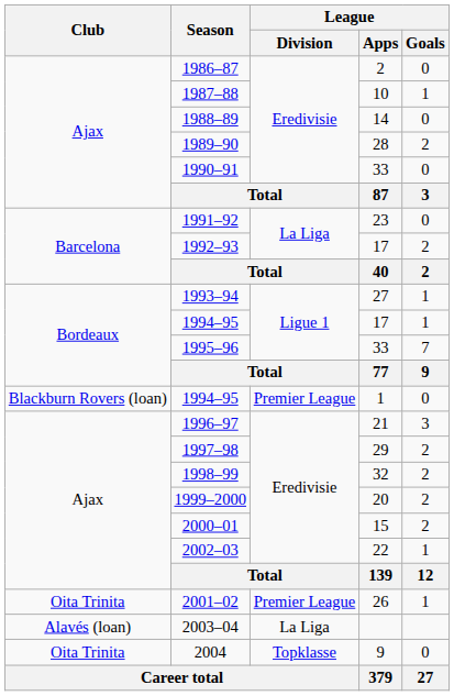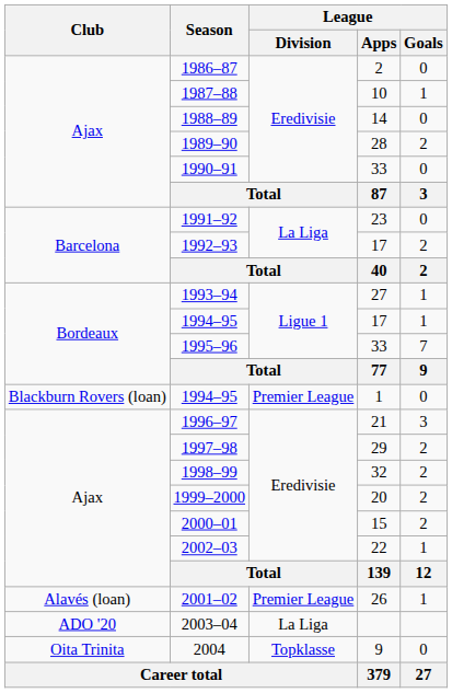2001–02 | Club: Oita Trinita -> Alavés (loan)
2003–04 | Club: Alavés (loan) -> ADO '20
